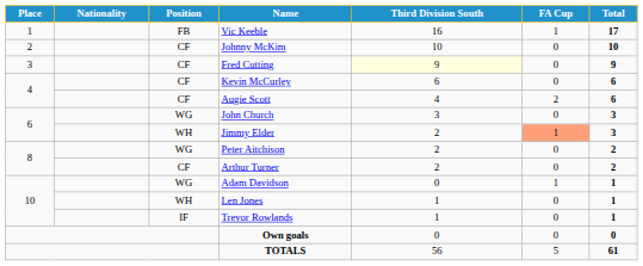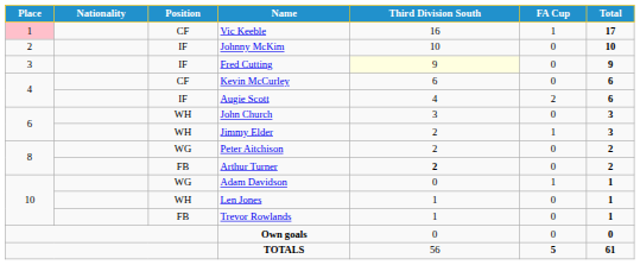Vic Keeble | Place: no background -> pink background
Vic Keeble | Position: FB -> CF
Johnny McKim | Position: CF -> IF
Fred Cutting | Position: CF -> IF
Augie Scott | Position: CF -> IF
John Church | Position: WG -> WH
Jimmy Elder | FA Cup: lightsalmon background -> no background
Arthur Turner | Position: CF -> FB
Arthur Turner | Third Division South: normal -> bold
Trevor Rowlands | Position: IF -> FB
TOTALS | FA Cup: normal -> bold
